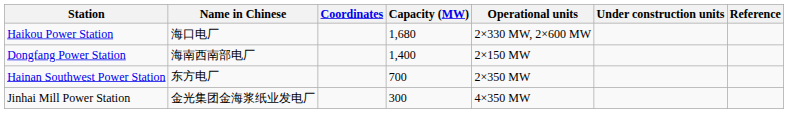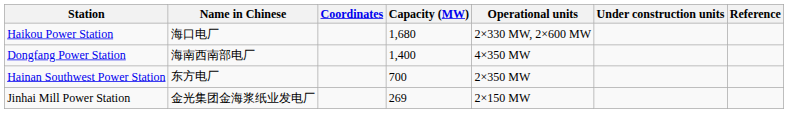Dongfang Power Station | Operational units: 2×150 MW -> 4×350 MW
Jinhai Mill Power Station | Capacity (MW): 300 -> 269
Jinhai Mill Power Station | Operational units: 4×350 MW -> 2×150 MW
